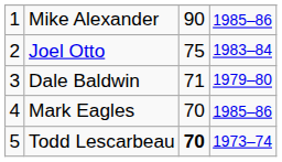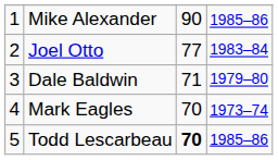Joel Otto | column 3: 75 -> 77
Mark Eagles | column 4: 1985–86 -> 1973–74
Todd Lescarbeau | column 4: 1973–74 -> 1985–86
